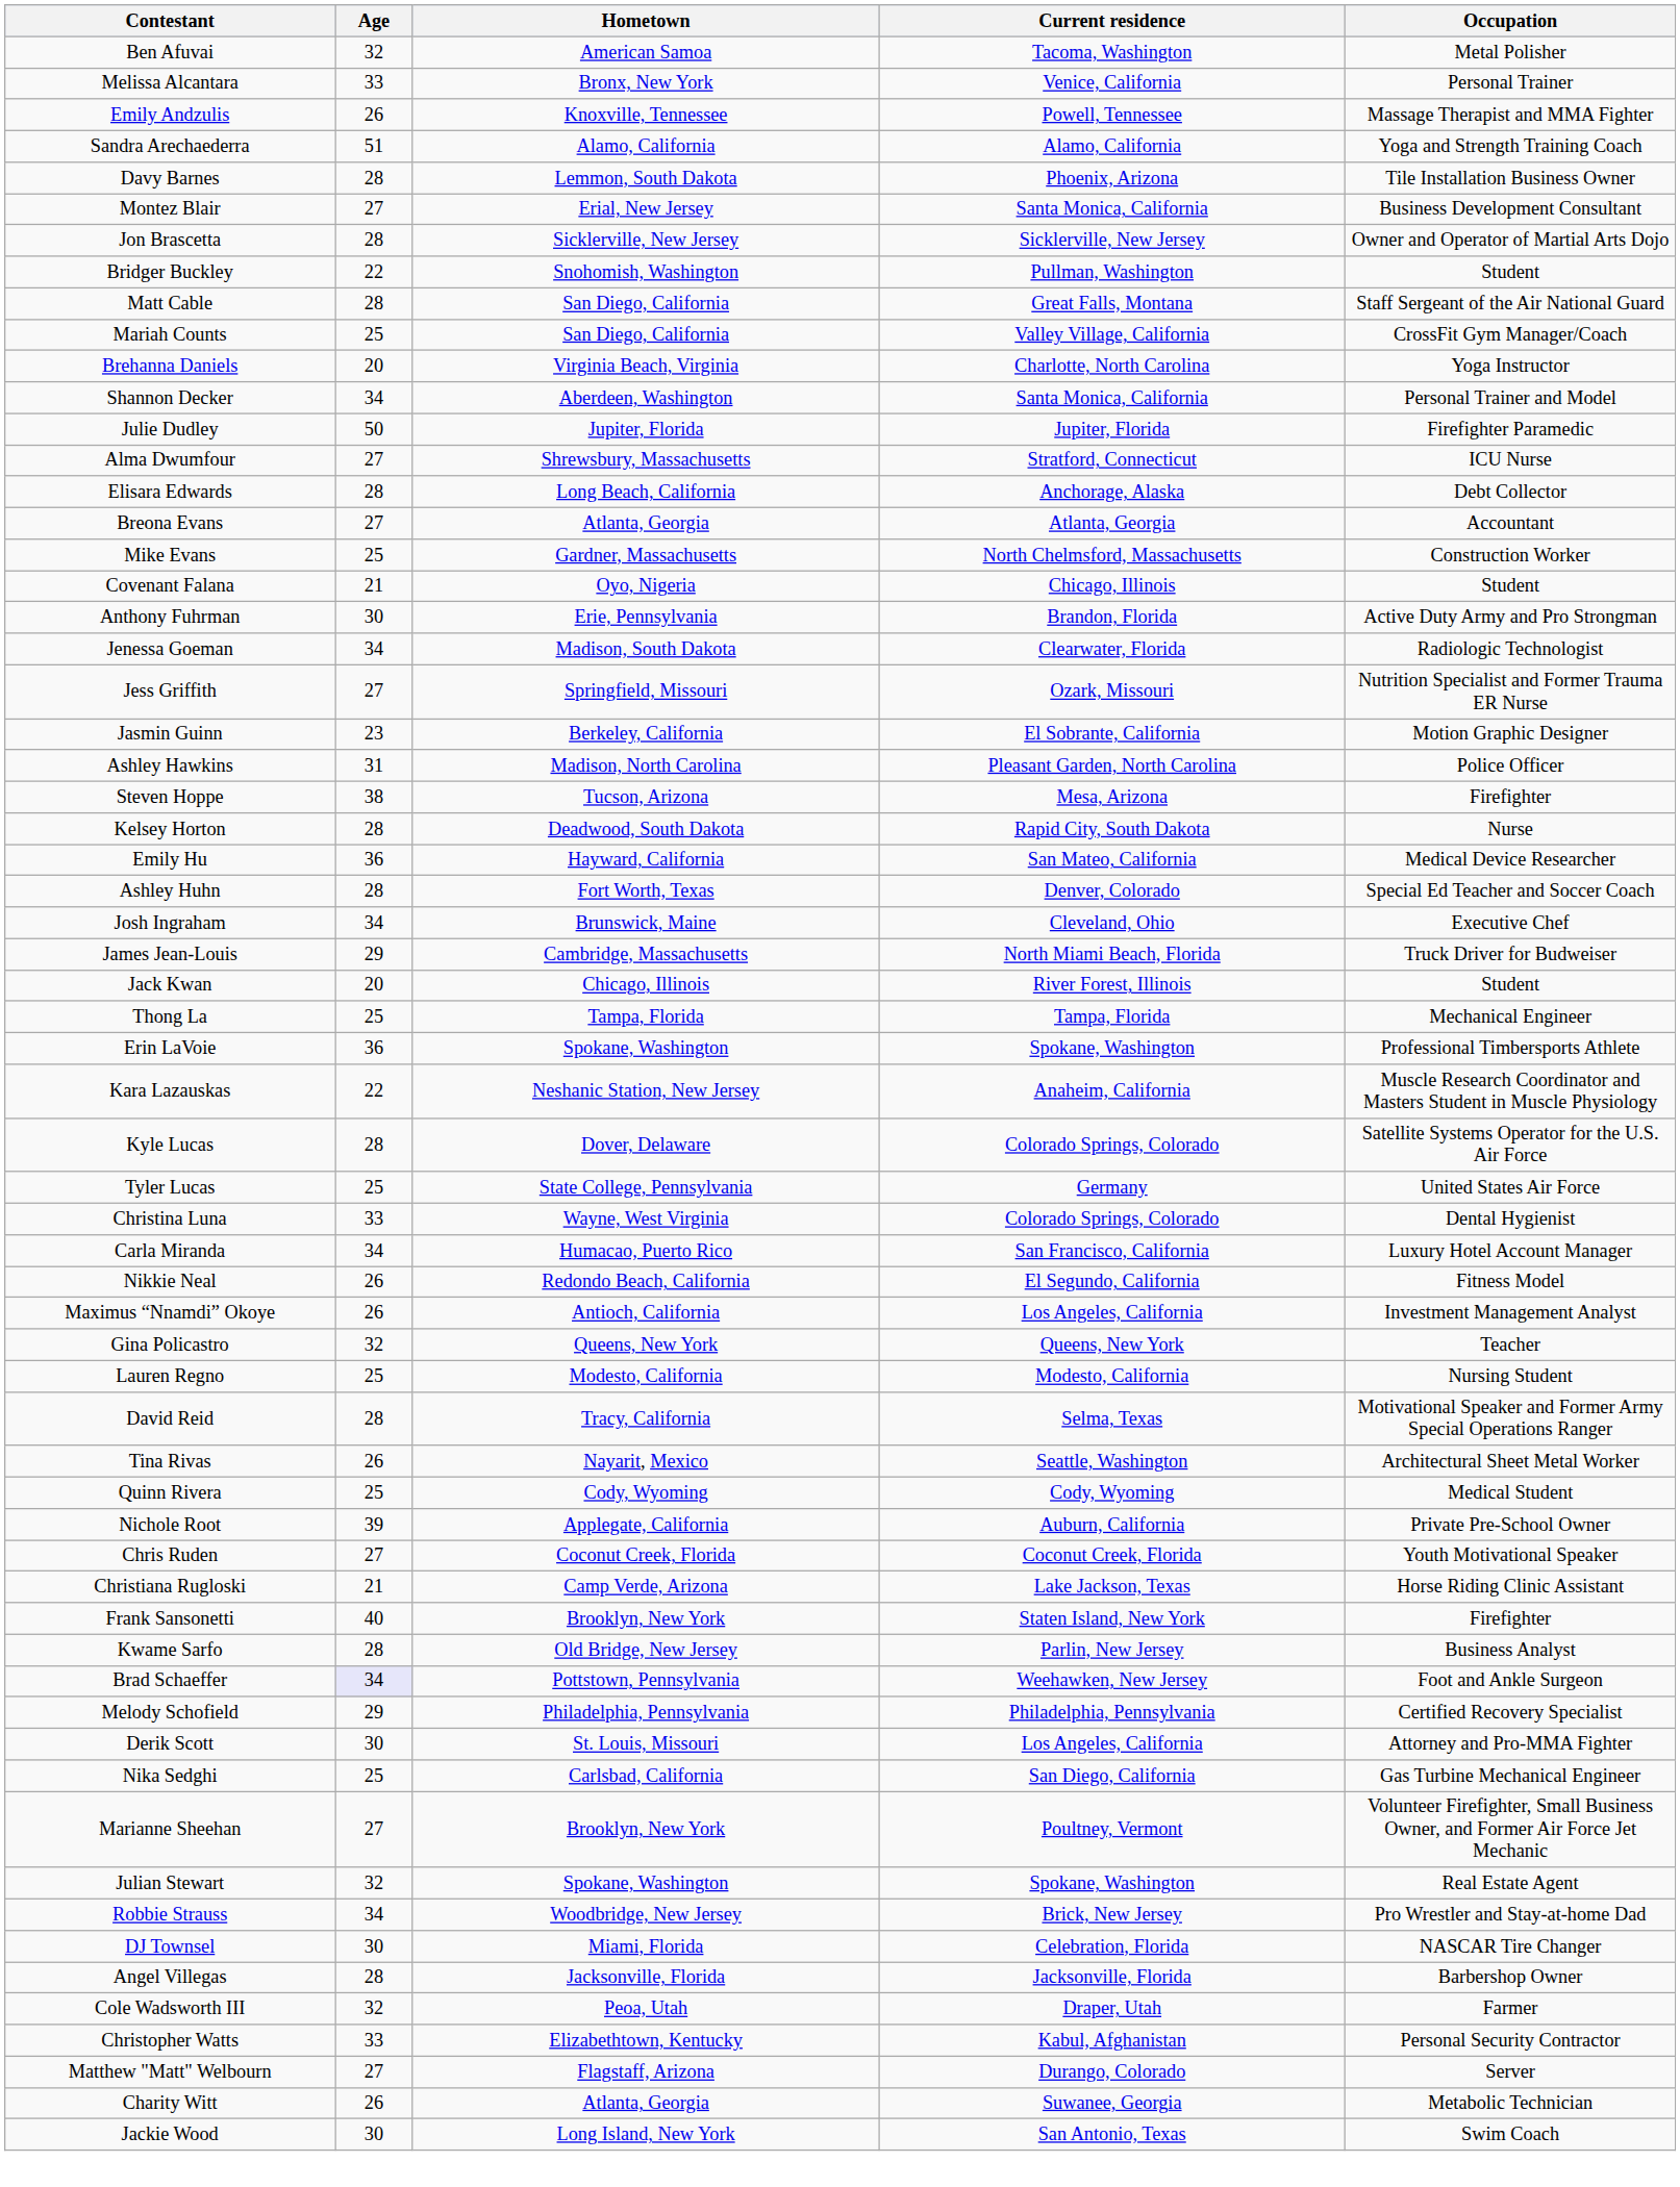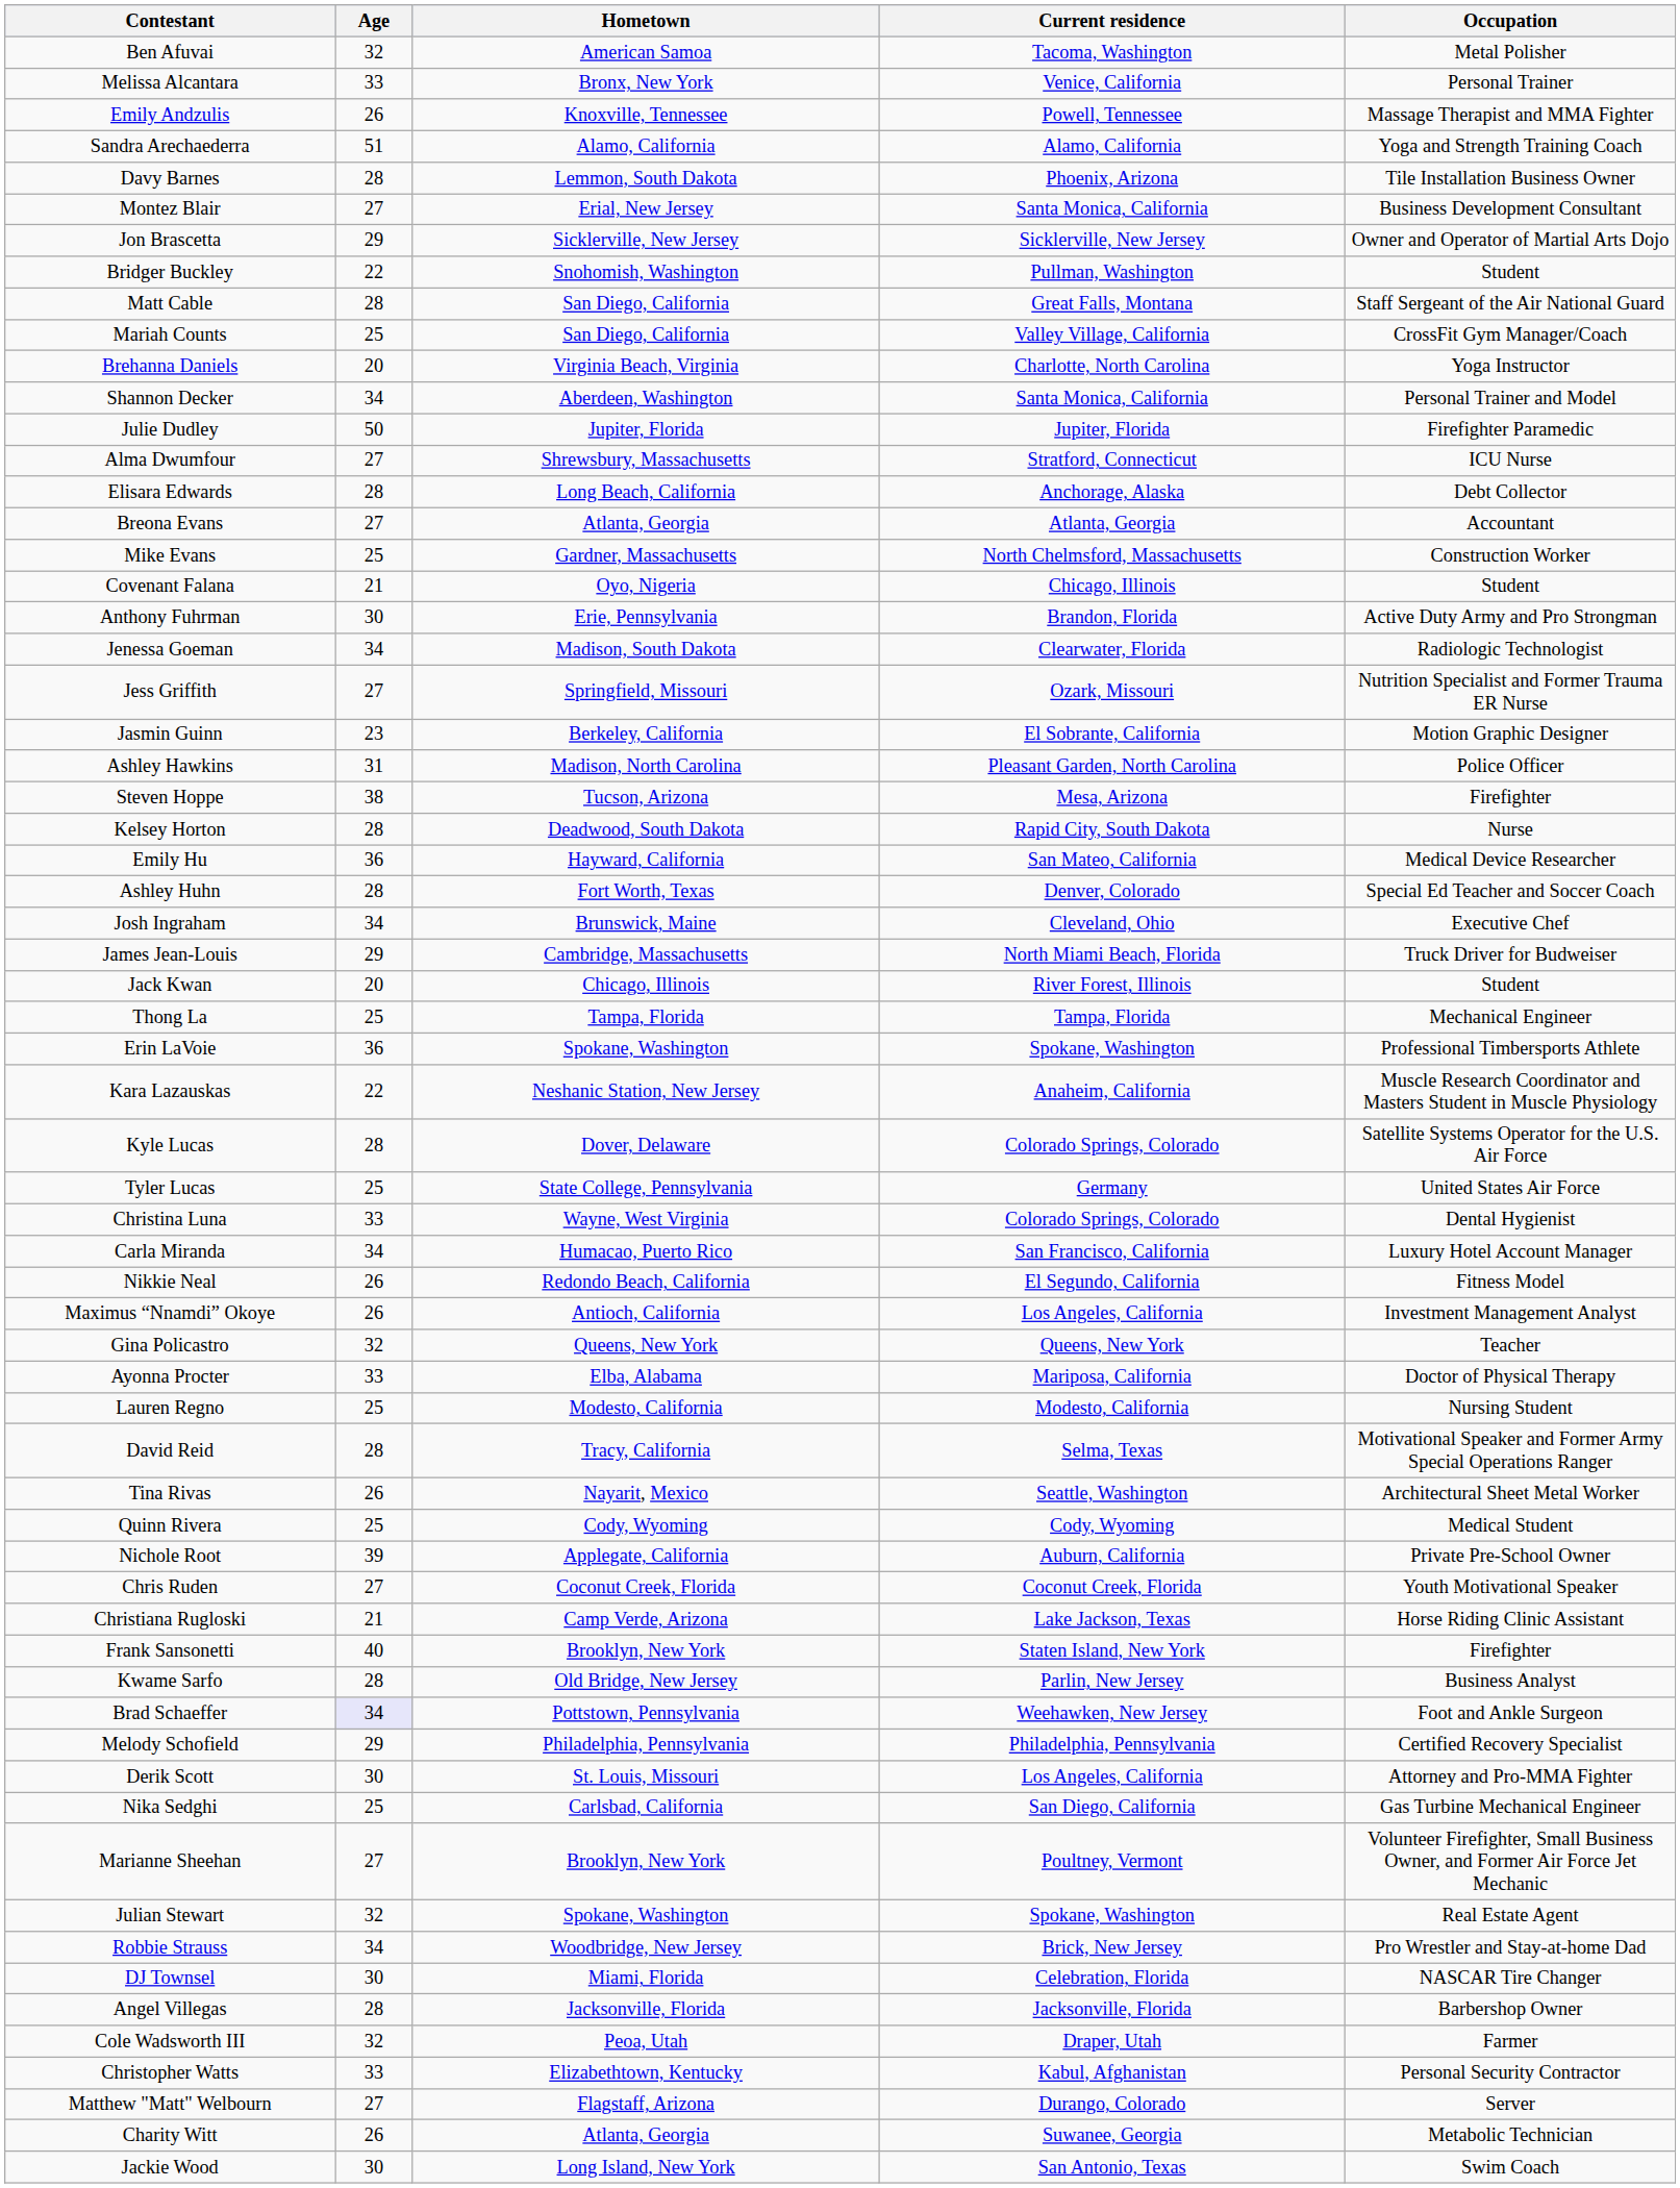Jon Brascetta | Age: 28 -> 29
+ row: Ayonna Procter | 33 | Elba, Alabama | Mariposa, California | Doctor of Physical Therapy
